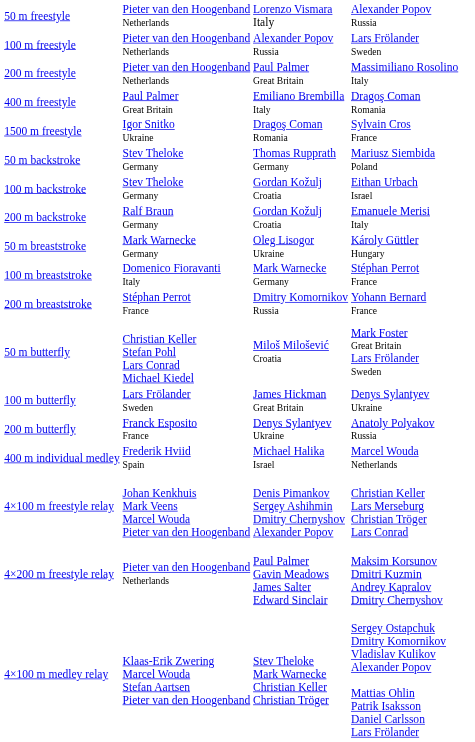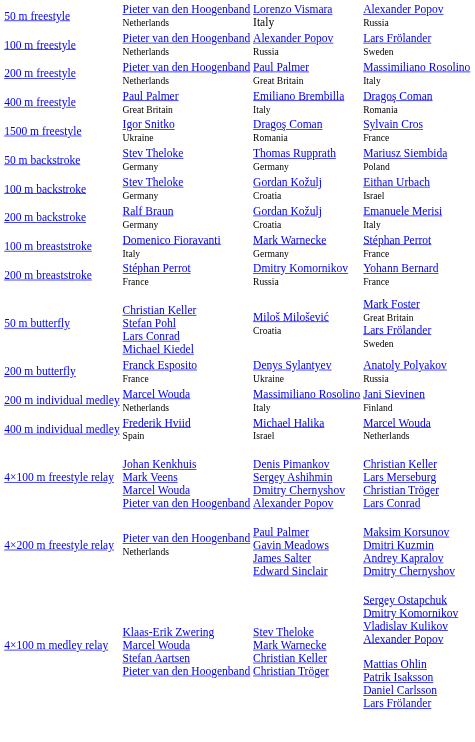- row: 50 m breaststroke | Mark Warnecke Germany | Oleg Lisogor Ukraine | Károly Güttler Hungary
- row: 100 m butterfly | Lars Frölander Sweden | James Hickman Great Britain | Denys Sylantyev Ukraine
+ row: 200 m individual medley | Marcel Wouda Netherlands | Massimiliano Rosolino Italy | Jani Sievinen Finland
